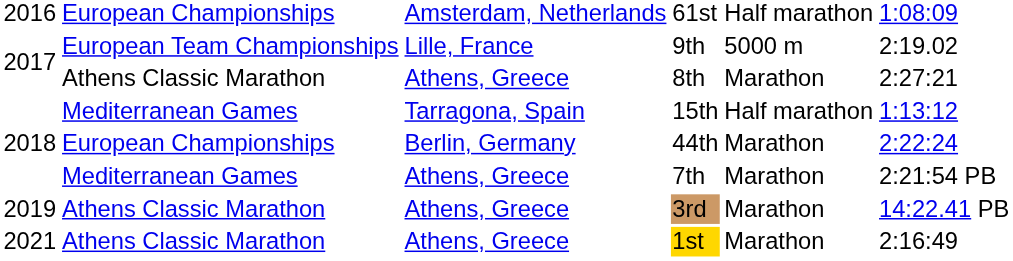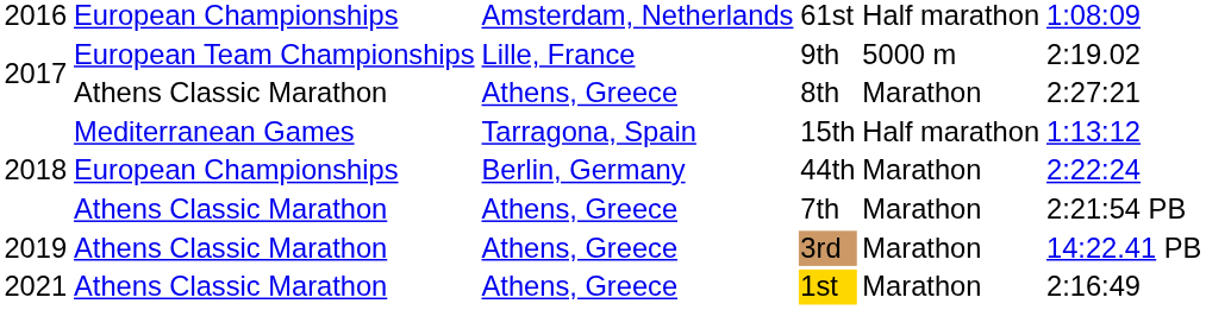7th | column 2: Mediterranean Games -> Athens Classic Marathon
